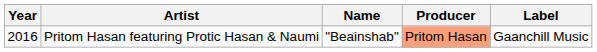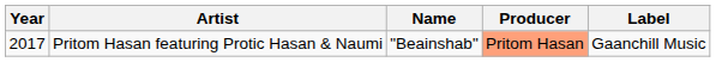Pritom Hasan featuring Protic Hasan & Naumi | Year: 2016 -> 2017
